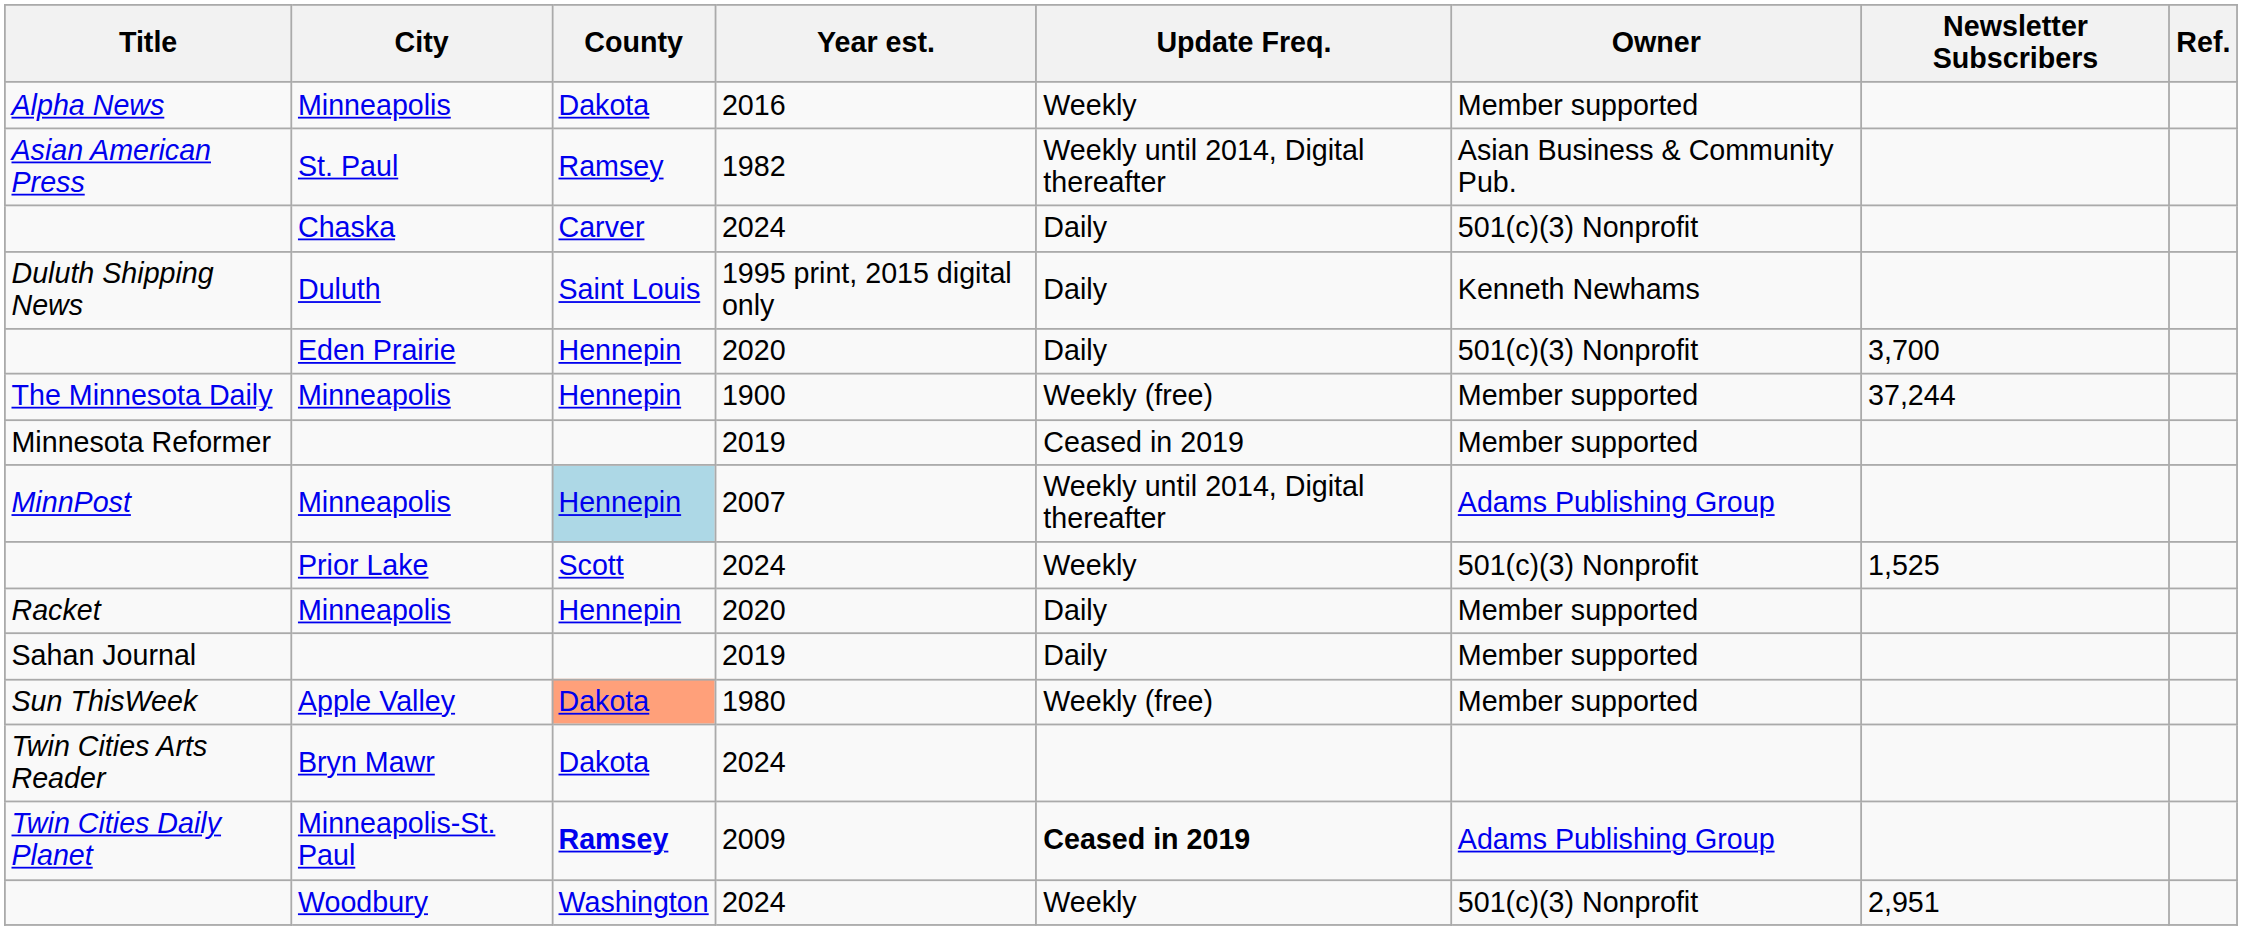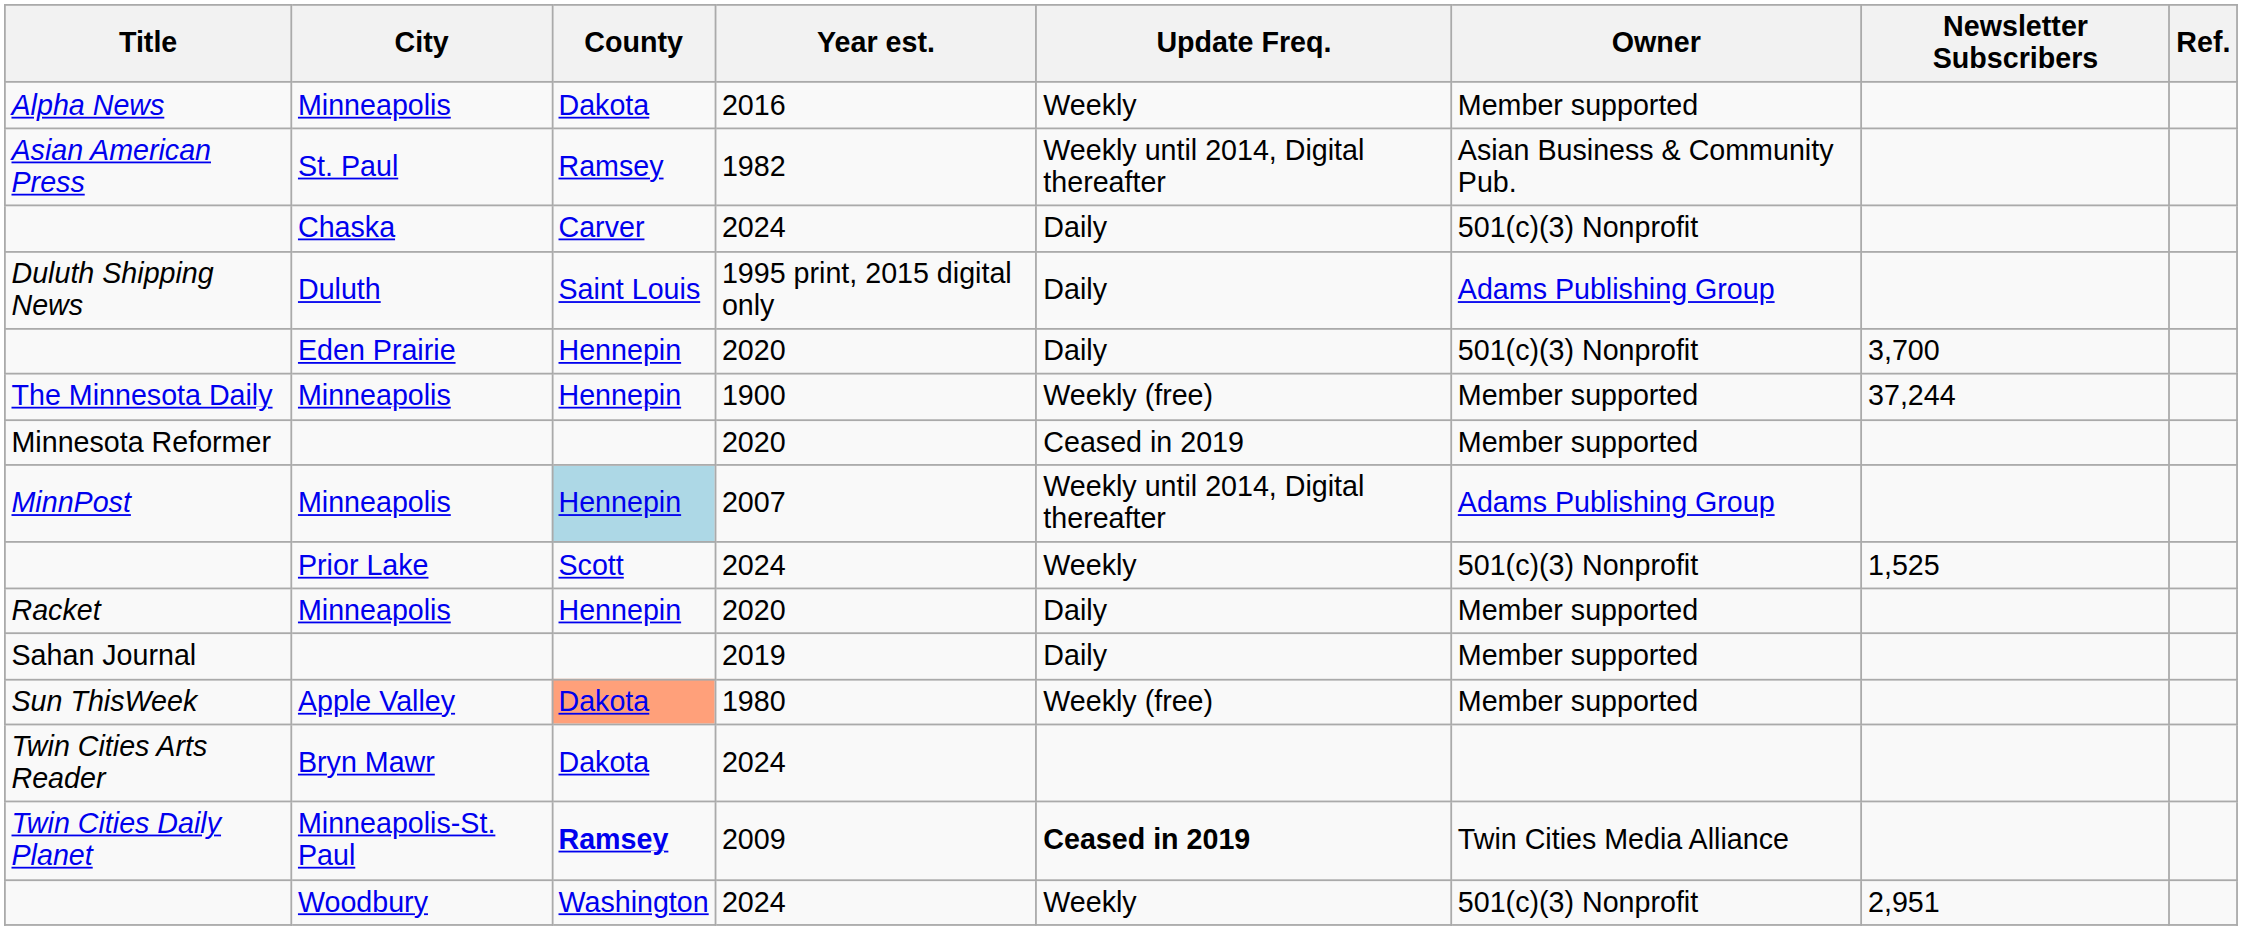Duluth Shipping News | Owner: Kenneth Newhams -> Adams Publishing Group
Minnesota Reformer | Year est.: 2019 -> 2020
Twin Cities Daily Planet | Owner: Adams Publishing Group -> Twin Cities Media Alliance
